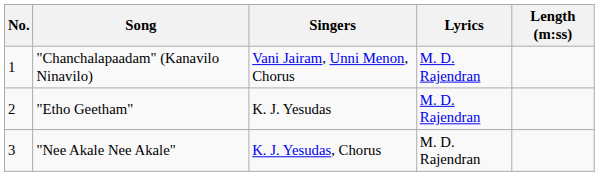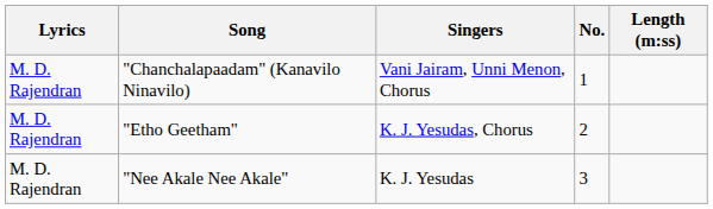columns swapped: No. <-> Lyrics
"Etho Geetham" | Singers: K. J. Yesudas -> K. J. Yesudas, Chorus
"Nee Akale Nee Akale" | Singers: K. J. Yesudas, Chorus -> K. J. Yesudas
